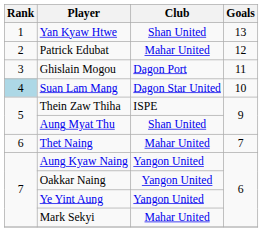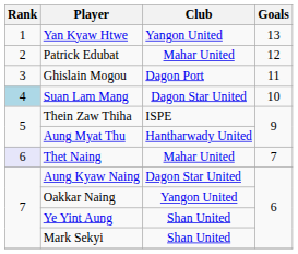Yan Kyaw Htwe | Club: Shan United -> Yangon United
Aung Myat Thu | Club: Shan United -> Hantharwady United
Thet Naing | Rank: no background -> lavender background
Aung Kyaw Naing | Club: Yangon United -> Dagon Star United
Ye Yint Aung | Club: Yangon United -> Shan United
Mark Sekyi | Club: Mahar United -> Shan United
